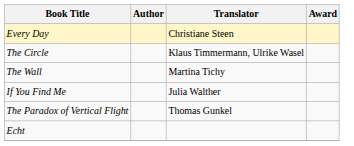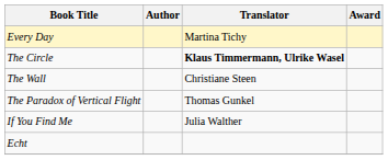Every Day | Translator: Christiane Steen -> Martina Tichy
The Circle | Translator: normal -> bold
The Wall | Translator: Martina Tichy -> Christiane Steen
rows swapped: If You Find Me <-> The Paradox of Vertical Flight
